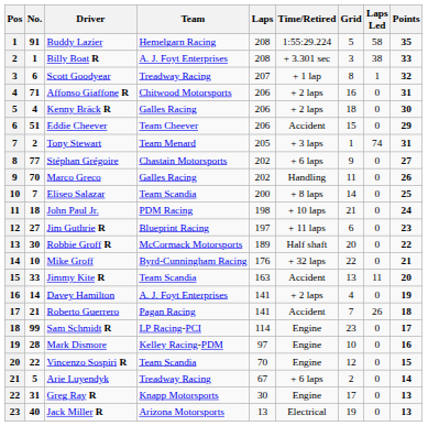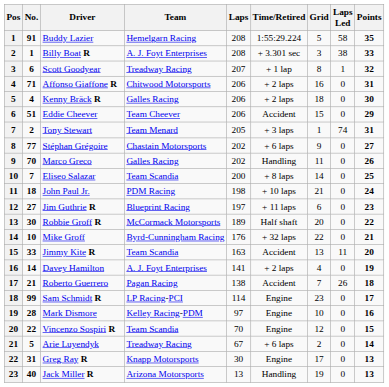Roberto Guerrero | Laps: 141 -> 138
Jack Miller R | Time/Retired: Electrical -> Handling
